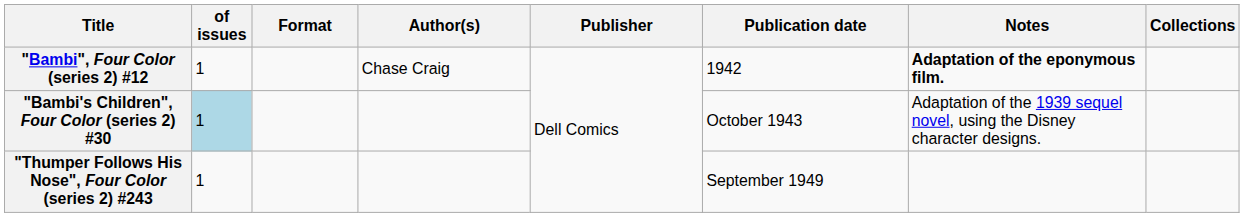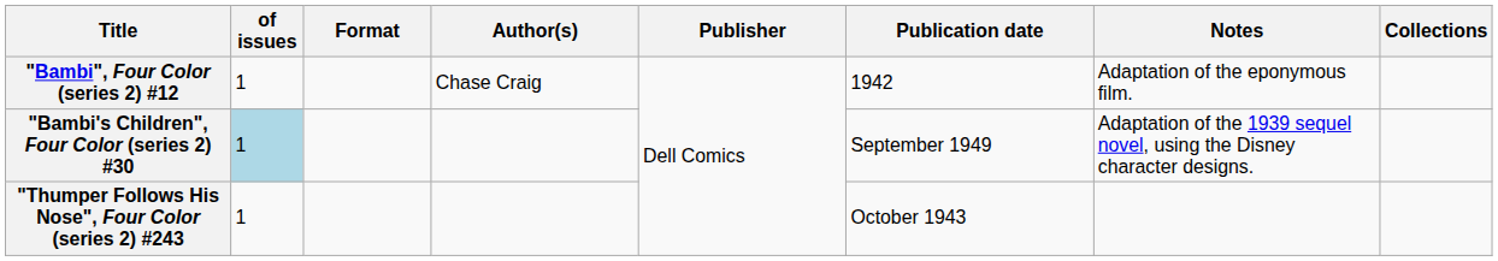"Bambi", Four Color (series 2) #12 | Notes: bold -> normal
"Bambi's Children", Four Color (series 2) #30 | Publication date: October 1943 -> September 1949
"Thumper Follows His Nose", Four Color (series 2) #243 | Publication date: September 1949 -> October 1943
